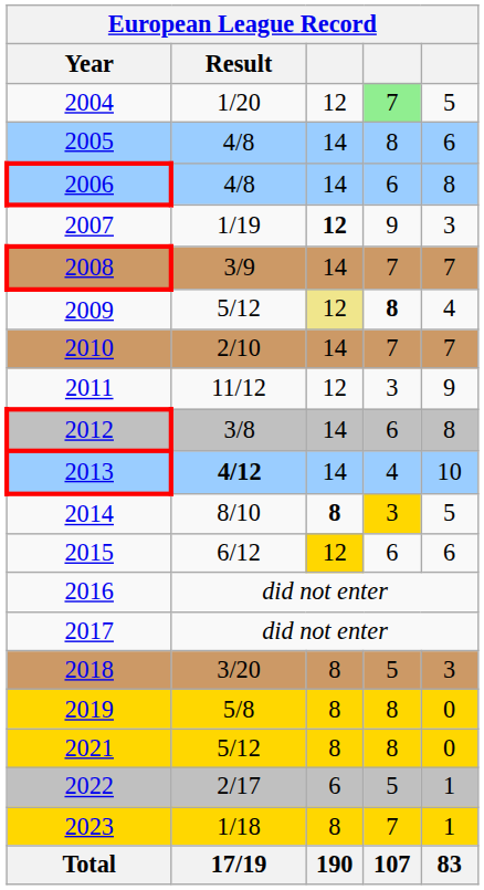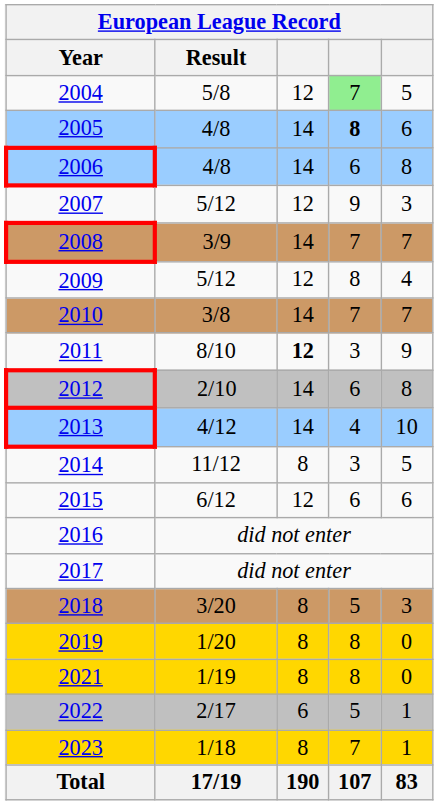2004 | Result: 1/20 -> 5/8
2005 | column 4: normal -> bold
2007 | Result: 1/19 -> 5/12
2007 | column 3: bold -> normal
2009 | column 3: khaki background -> no background
2009 | column 4: bold -> normal
2010 | Result: 2/10 -> 3/8
2011 | Result: 11/12 -> 8/10
2011 | column 3: normal -> bold
2012 | Result: 3/8 -> 2/10
2013 | Result: bold -> normal
2014 | Result: 8/10 -> 11/12
2014 | column 3: bold -> normal
2014 | column 4: gold background -> no background
2015 | column 3: gold background -> no background
2019 | Result: 5/8 -> 1/20
2021 | Result: 5/12 -> 1/19
